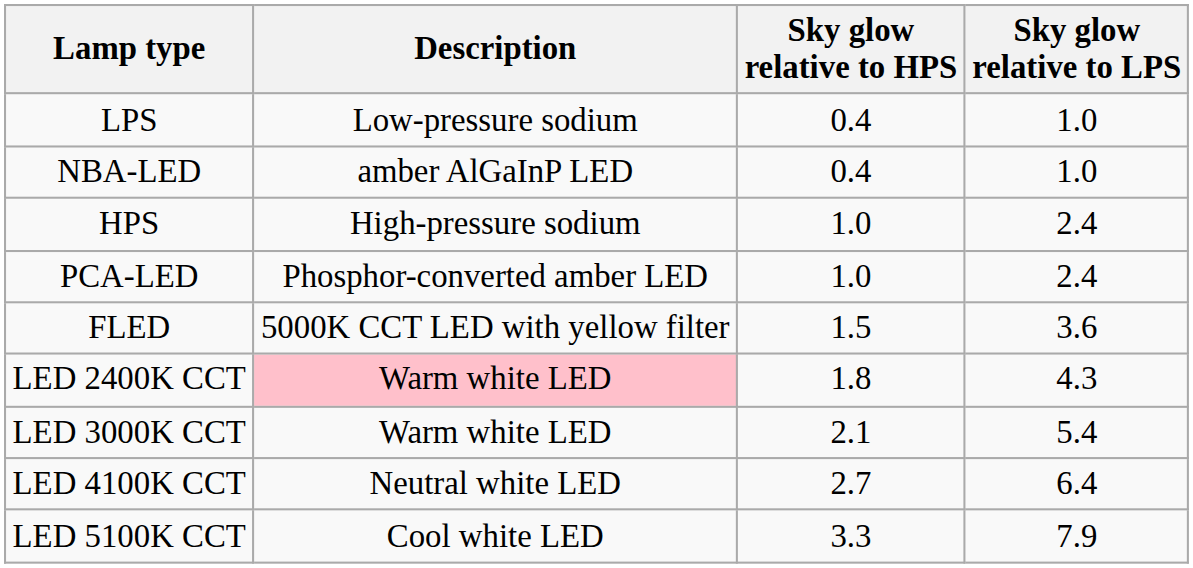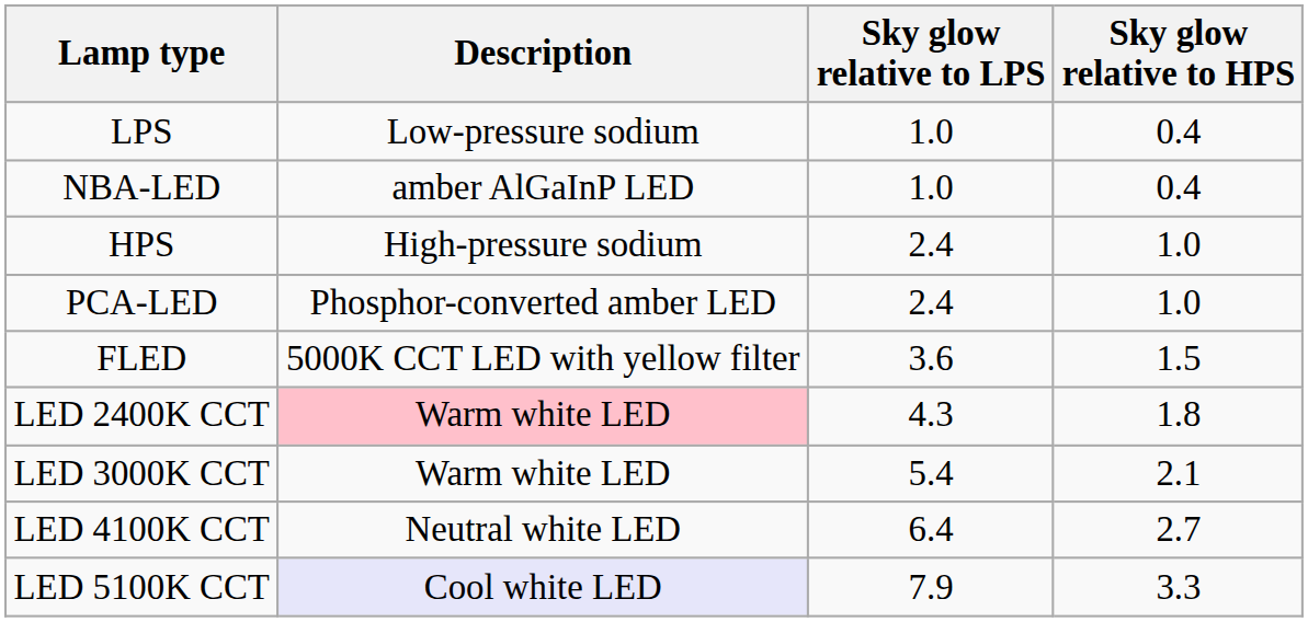columns swapped: Sky glow relative to LPS <-> Sky glow relative to HPS
LED 5100K CCT | Description: no background -> lavender background
